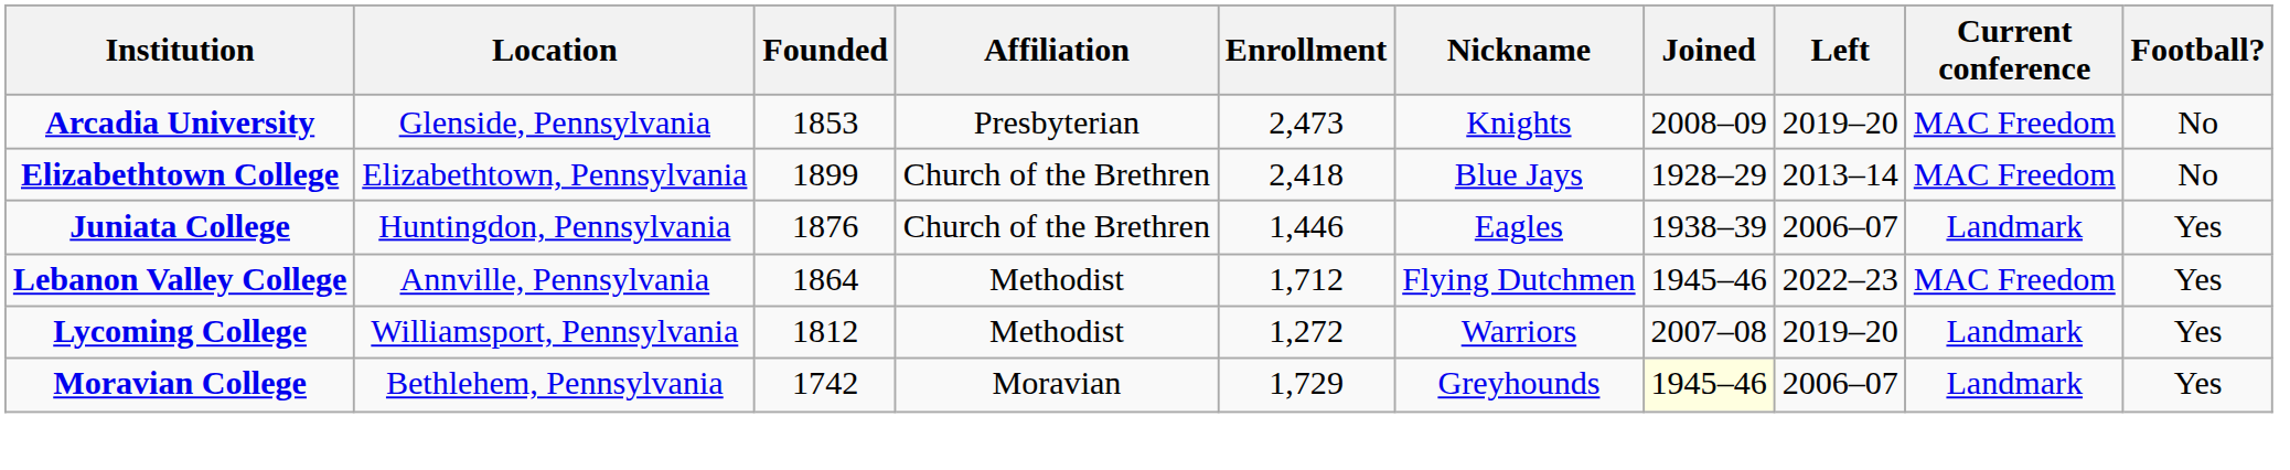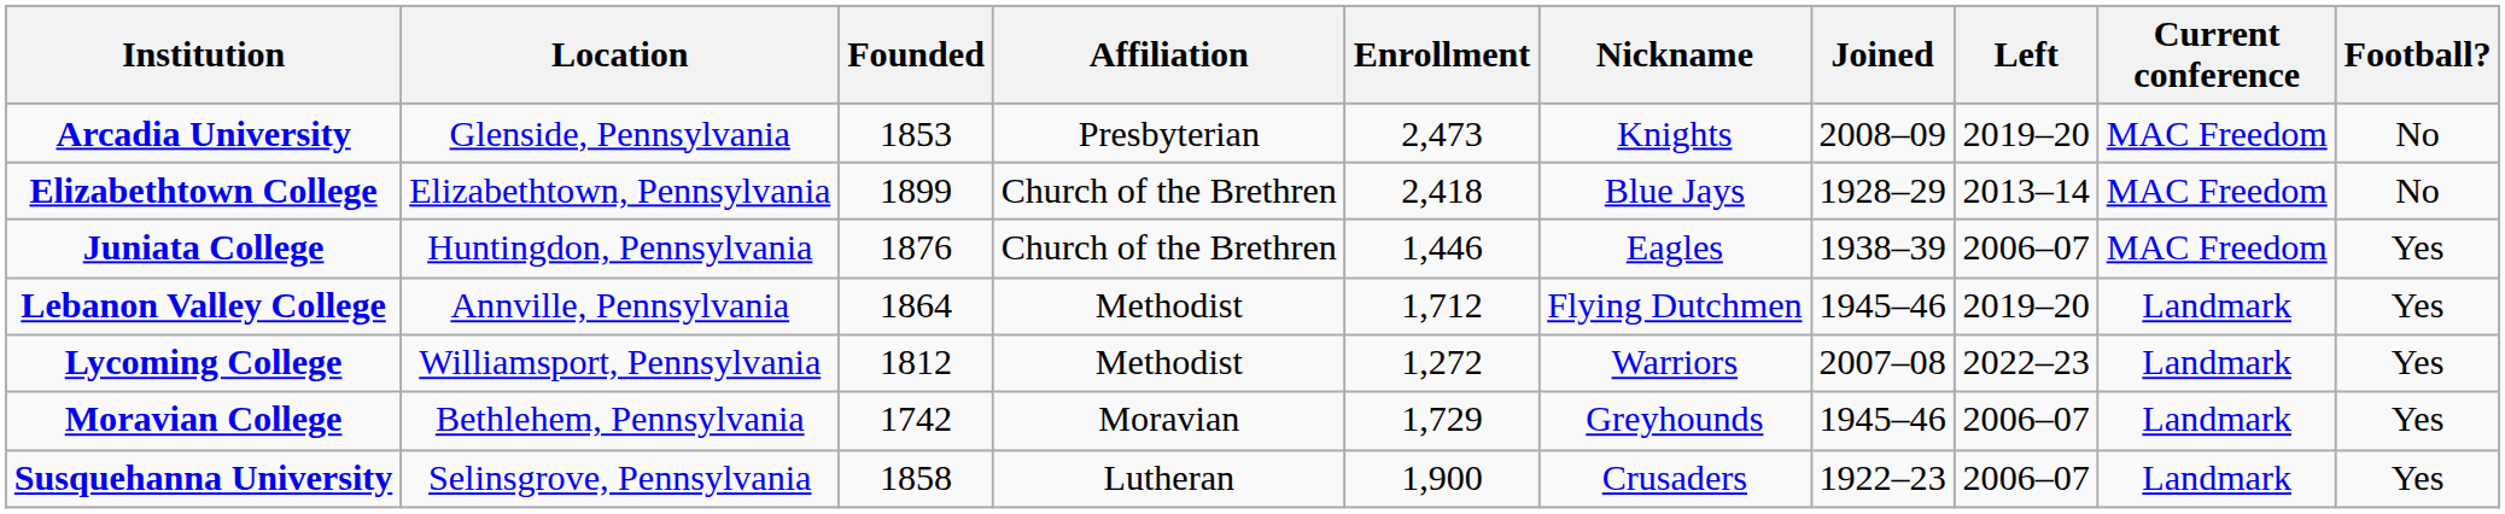Juniata College | Current conference: Landmark -> MAC Freedom
Lebanon Valley College | Left: 2022–23 -> 2019–20
Lebanon Valley College | Current conference: MAC Freedom -> Landmark
Lycoming College | Left: 2019–20 -> 2022–23
Moravian College | Joined: lightyellow background -> no background
+ row: Susquehanna University | Selinsgrove, Pennsylvania | 1858 | Lutheran | 1,900 | Crusaders | 1922–23 | 2006–07 | Landmark | Yes
